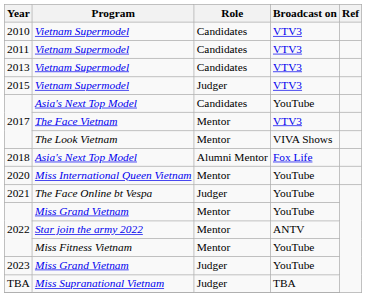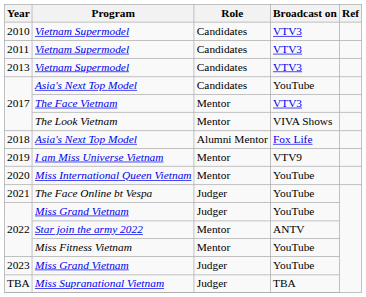- row: 2015 | Vietnam Supermodel | Judger | VTV3
+ row: 2019 | I am Miss Universe Vietnam | Mentor | VTV9
2022 / Miss Grand Vietnam | Role: Mentor -> Judger
